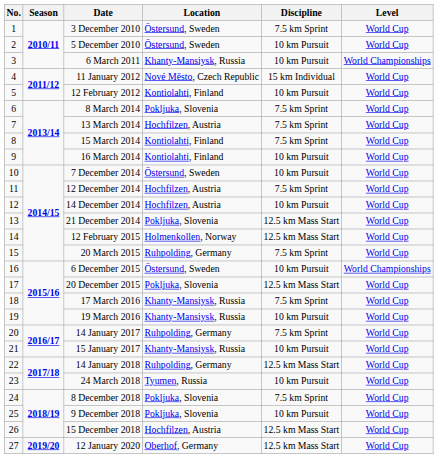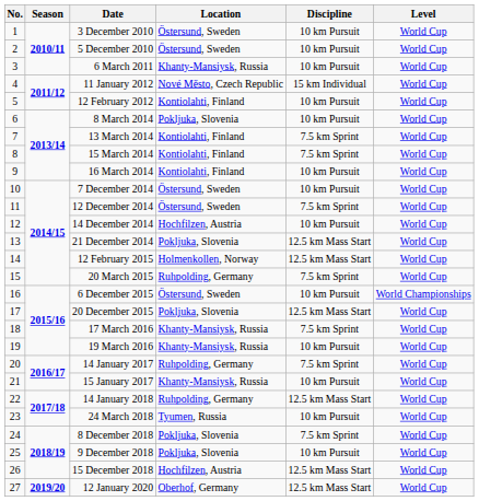3 December 2010 | Discipline: 7.5 km Sprint -> 10 km Pursuit
6 March 2011 | Level: World Championships -> World Cup
8 March 2014 | Discipline: 7.5 km Sprint -> 10 km Pursuit
13 March 2014 | Location: Hochfilzen, Austria -> Kontiolahti, Finland
12 December 2014 | Location: Hochfilzen, Austria -> Östersund, Sweden
